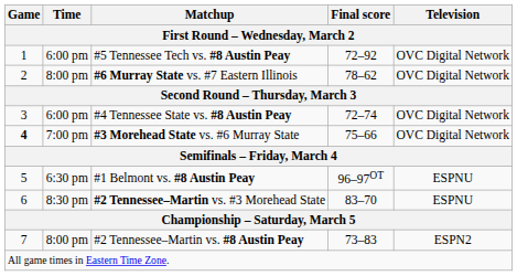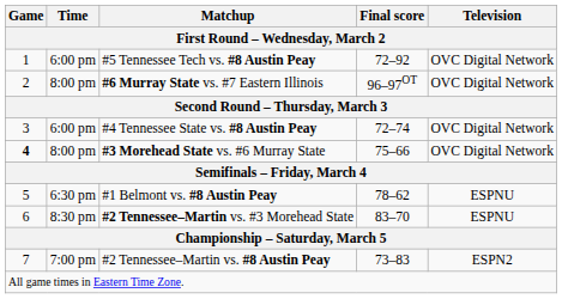#6 Murray State vs. #7 Eastern Illinois | Final score: 78–62 -> 96–97OT
#3 Morehead State vs. #6 Murray State | Time: 7:00 pm -> 8:00 pm
#1 Belmont vs. #8 Austin Peay | Final score: 96–97OT -> 78–62
#2 Tennessee–Martin vs. #8 Austin Peay | Time: 8:00 pm -> 7:00 pm
